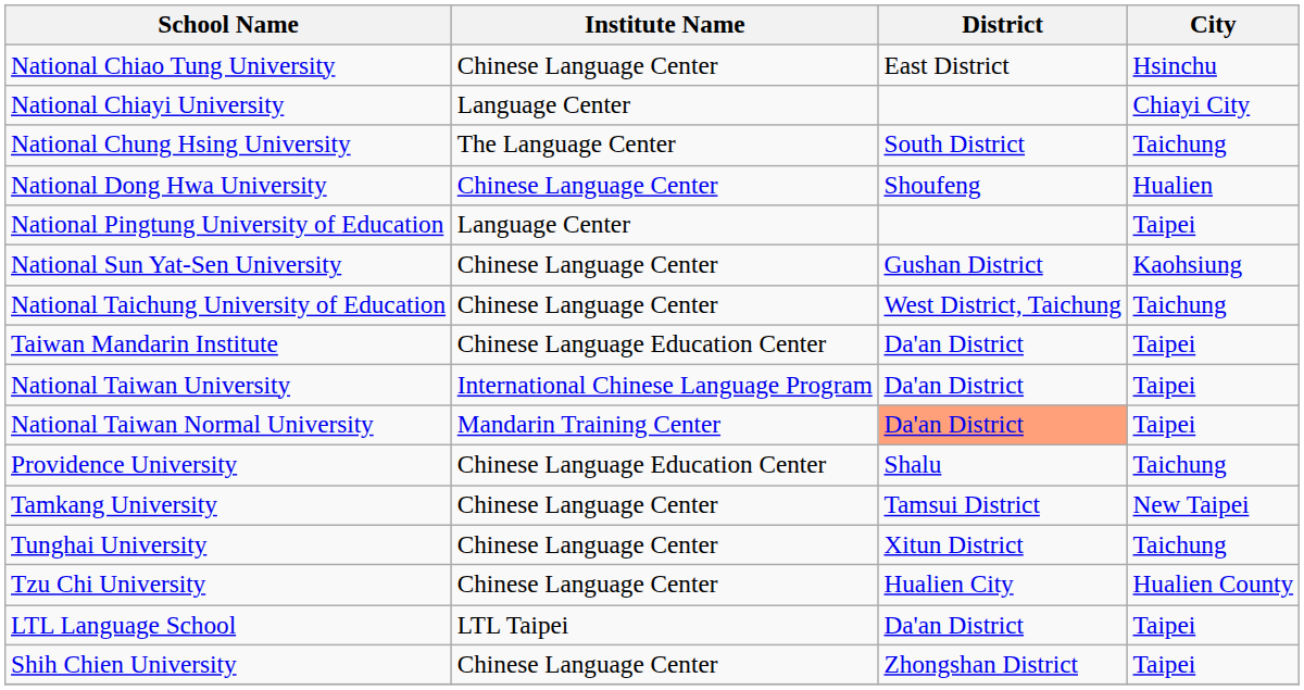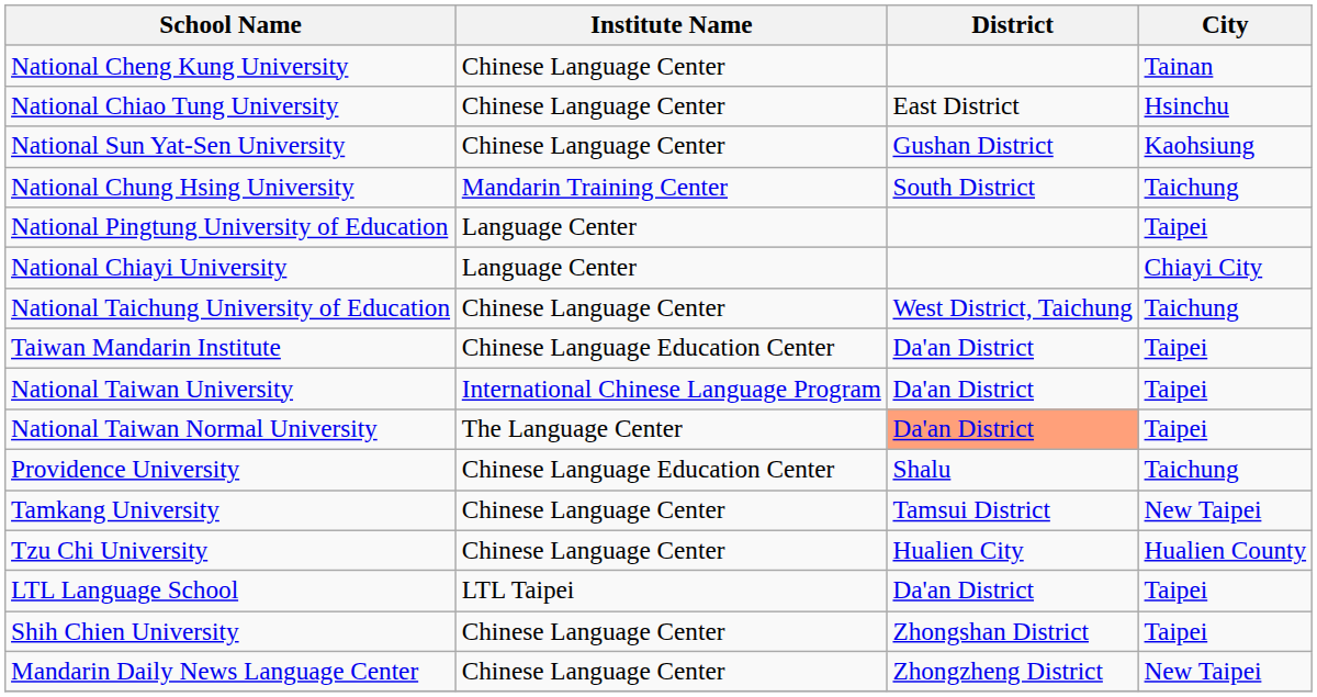+ row: National Cheng Kung University | Chinese Language Center | Tainan
rows swapped: National Chiayi University <-> National Sun Yat-Sen University
National Chung Hsing University | Institute Name: The Language Center -> Mandarin Training Center
- row: National Dong Hwa University | Chinese Language Center | Shoufeng | Hualien
National Taiwan Normal University | Institute Name: Mandarin Training Center -> The Language Center
- row: Tunghai University | Chinese Language Center | Xitun District | Taichung
+ row: Mandarin Daily News Language Center | Chinese Language Center | Zhongzheng District | New Taipei
